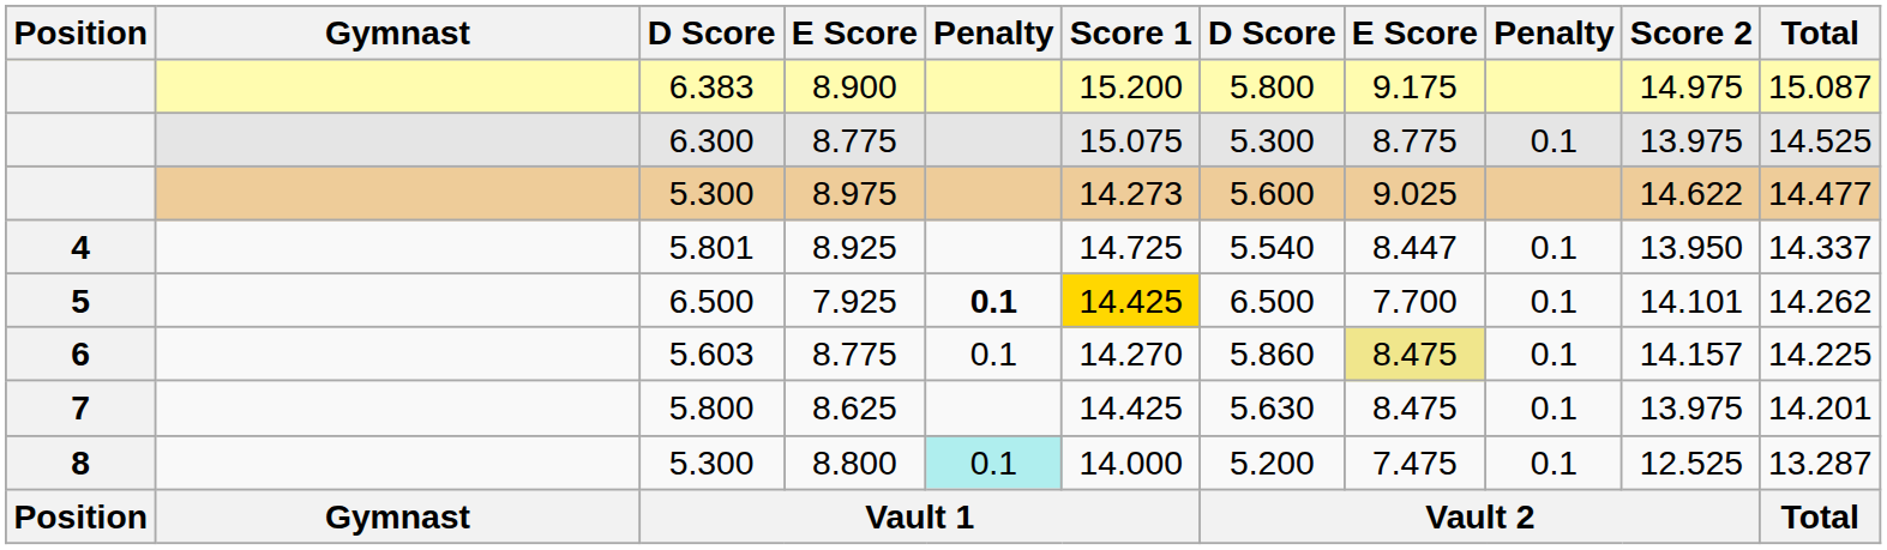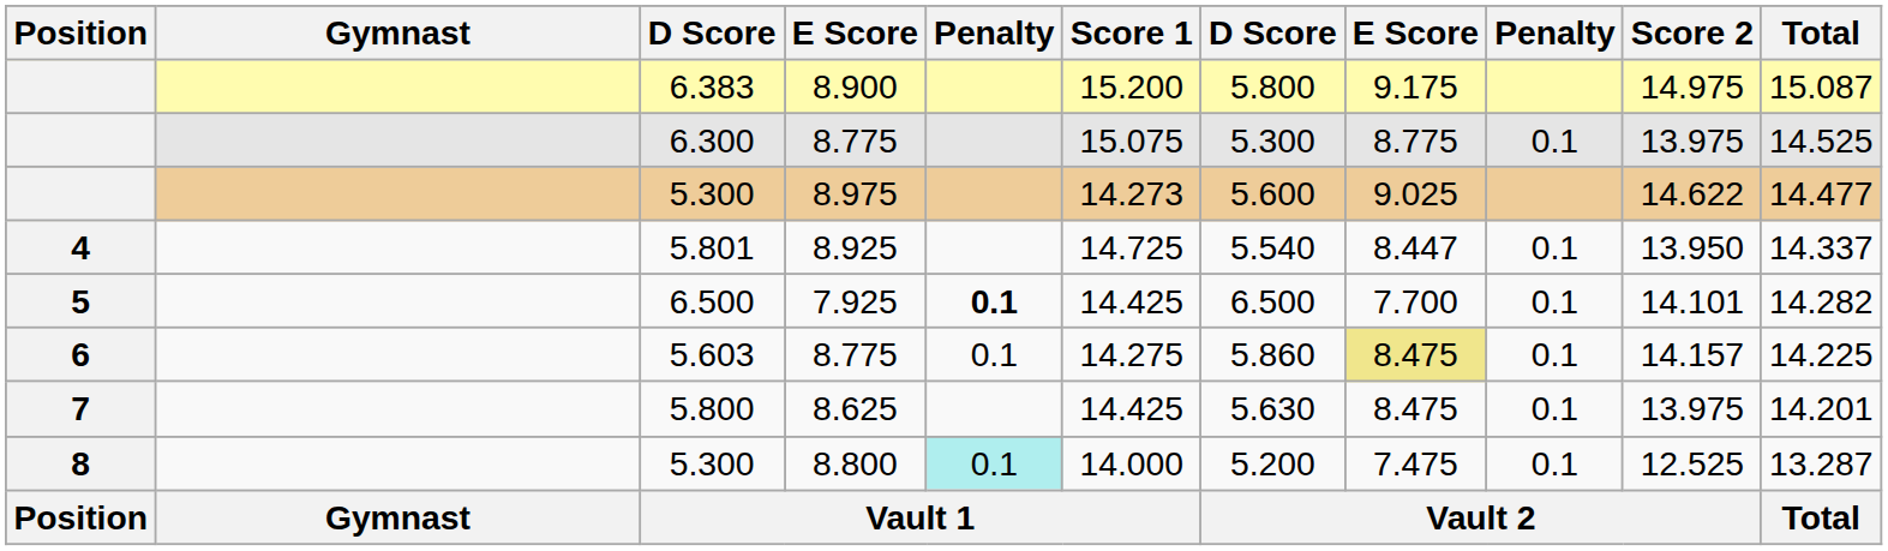7.925 | Score 1: gold background -> no background
7.925 | Total: 14.262 -> 14.282
6 / 8.775 | Score 1: 14.270 -> 14.275
